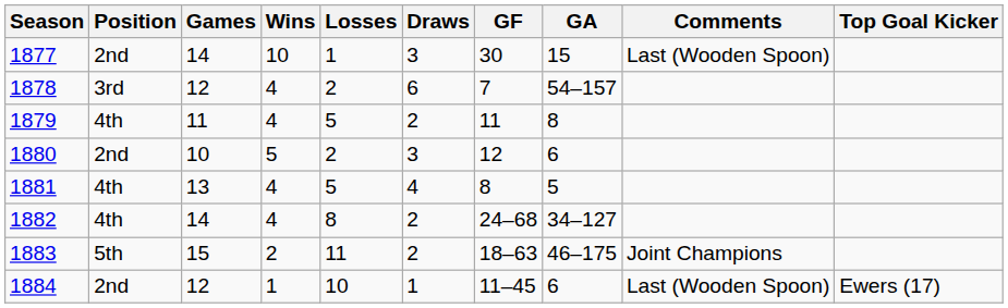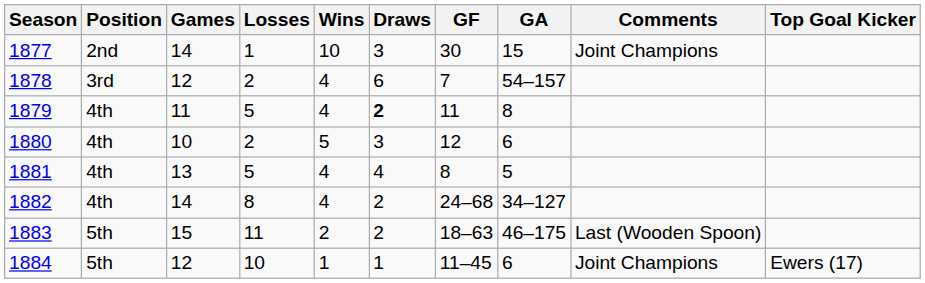columns swapped: Wins <-> Losses
1877 | Comments: Last (Wooden Spoon) -> Joint Champions
1879 | Draws: normal -> bold
1880 | Position: 2nd -> 4th
1883 | Comments: Joint Champions -> Last (Wooden Spoon)
1884 | Position: 2nd -> 5th
1884 | Comments: Last (Wooden Spoon) -> Joint Champions
